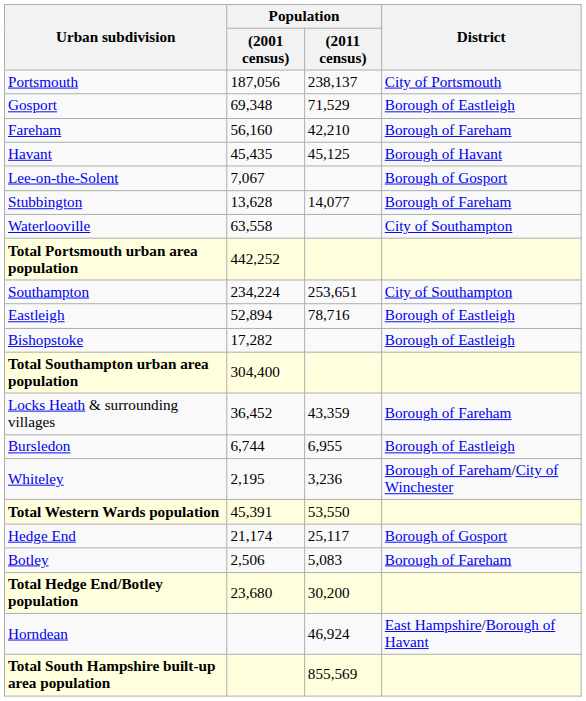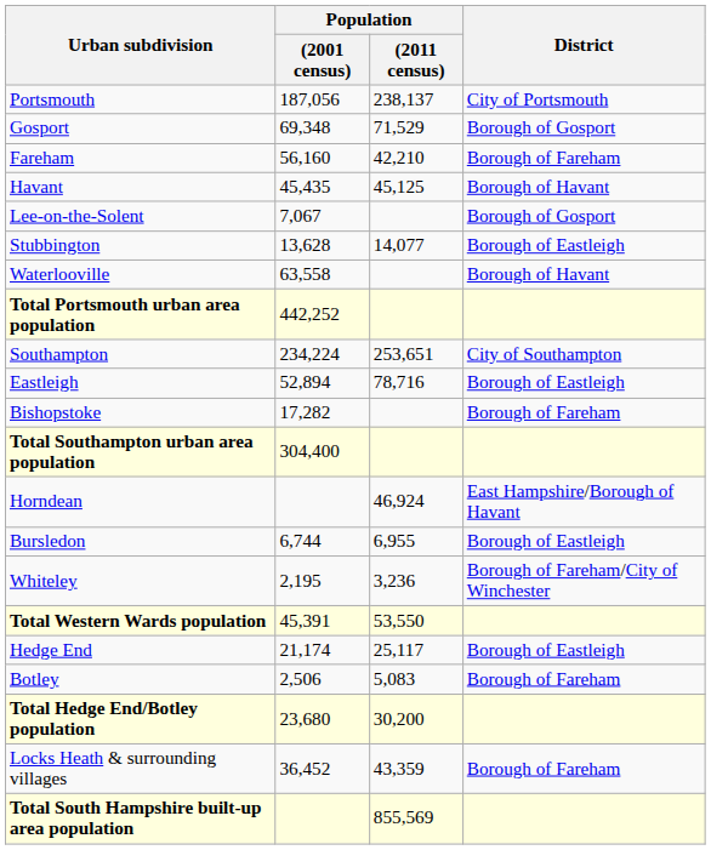Gosport | District: Borough of Eastleigh -> Borough of Gosport
Stubbington | District: Borough of Fareham -> Borough of Eastleigh
Waterlooville | District: City of Southampton -> Borough of Havant
Bishopstoke | District: Borough of Eastleigh -> Borough of Fareham
rows swapped: Locks Heath & surrounding villages <-> Horndean
Hedge End | District: Borough of Gosport -> Borough of Eastleigh
